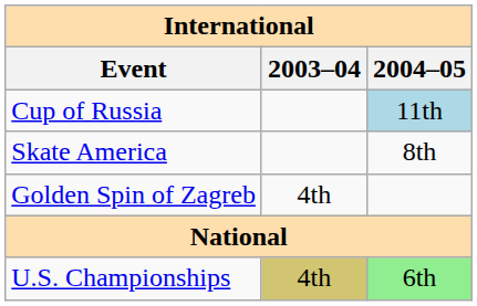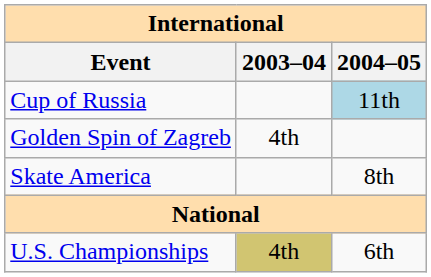rows swapped: Skate America <-> Golden Spin of Zagreb
U.S. Championships | 2004–05: lightgreen background -> no background
